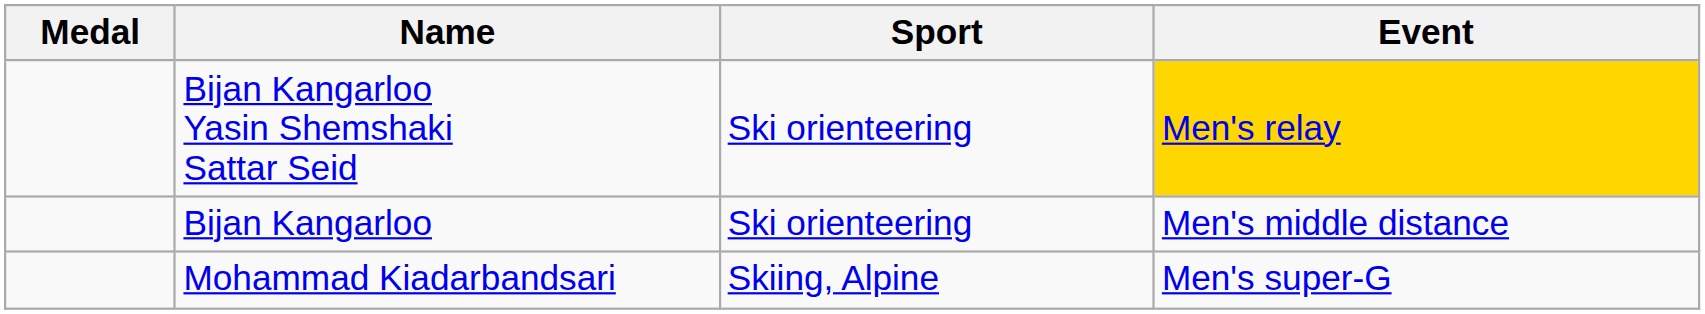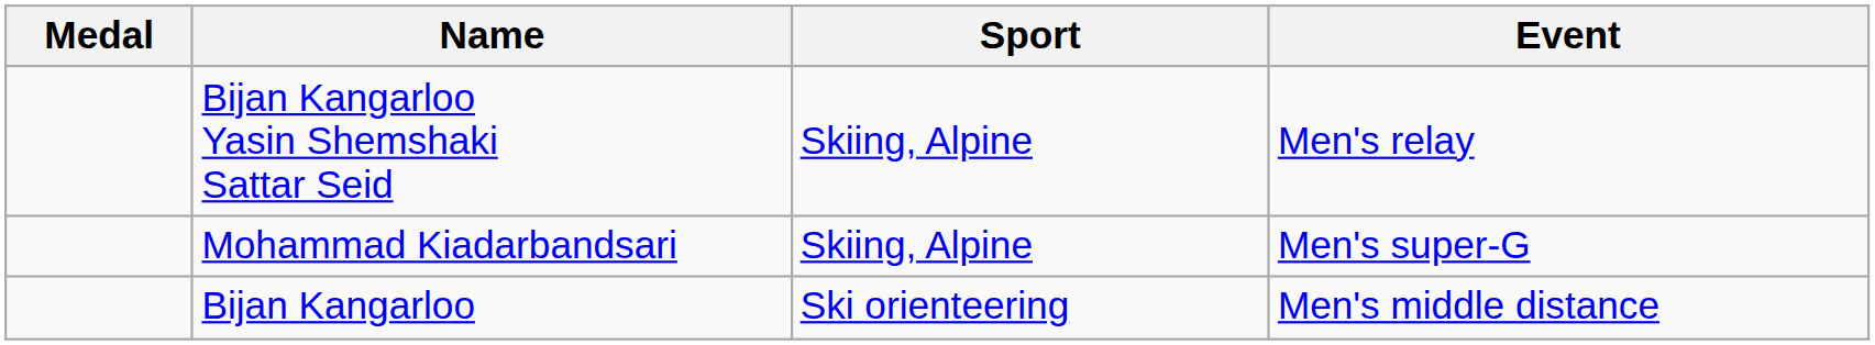Bijan Kangarloo Yasin Shemshaki Sattar Seid | Sport: Ski orienteering -> Skiing, Alpine
Bijan Kangarloo Yasin Shemshaki Sattar Seid | Event: gold background -> no background
rows swapped: Bijan Kangarloo <-> Mohammad Kiadarbandsari
